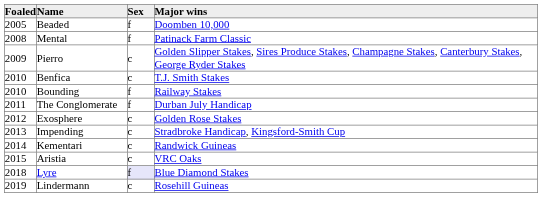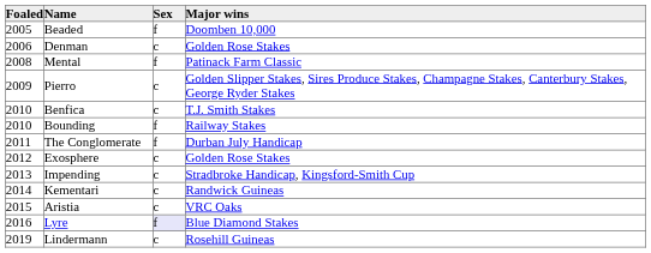+ row: 2006 | Denman | c | Golden Rose Stakes
Lyre | Foaled: 2018 -> 2016
